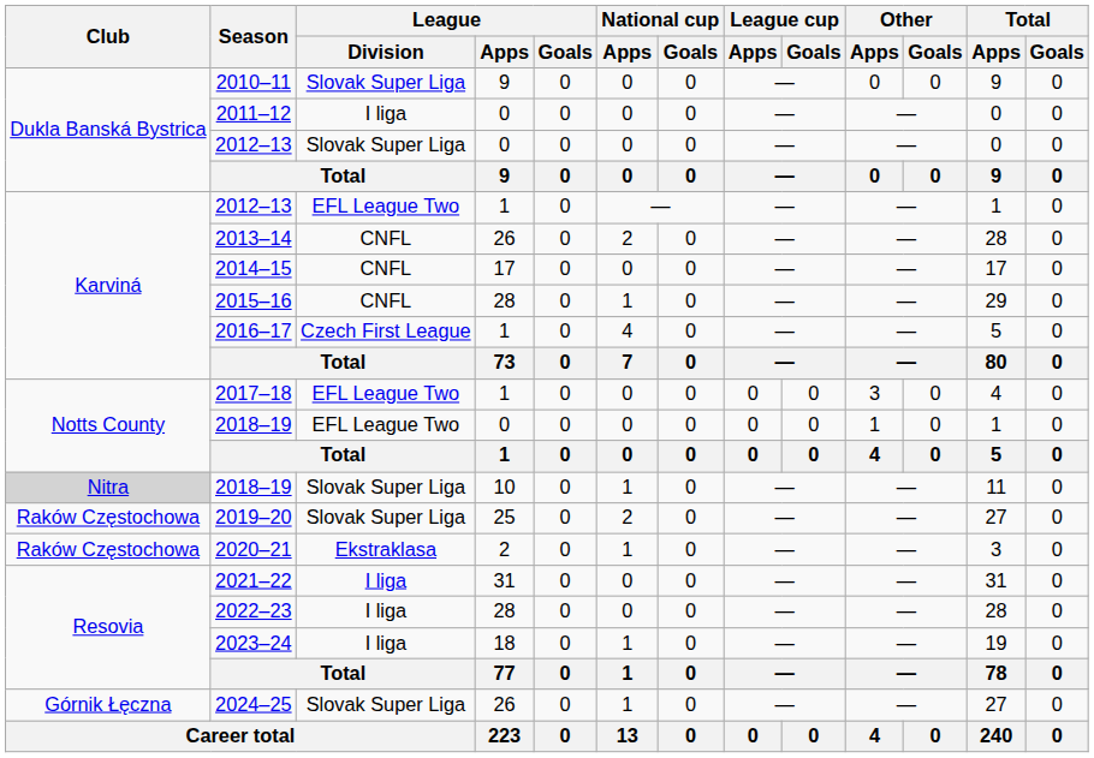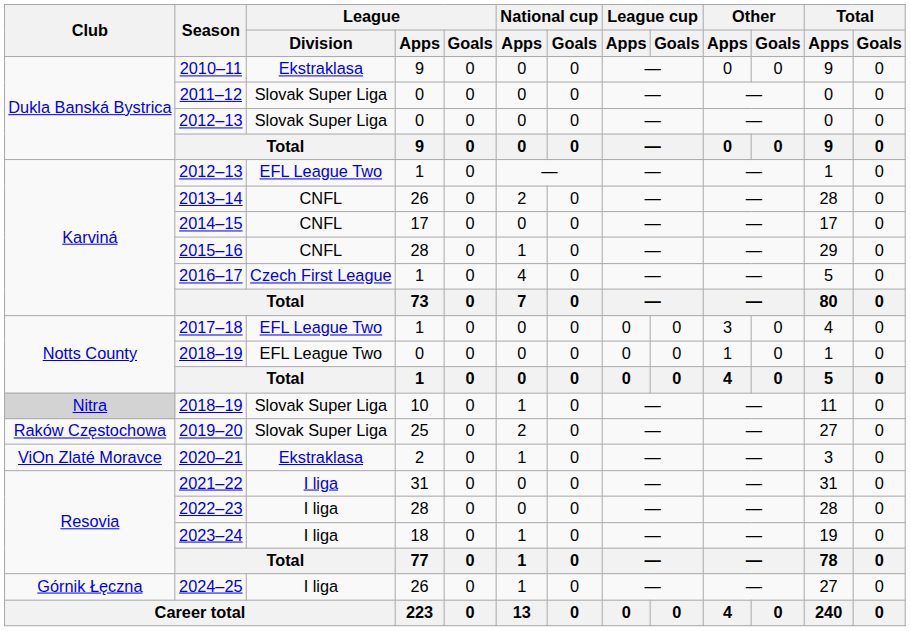2010–11 | League / Division: Slovak Super Liga -> Ekstraklasa
2011–12 | League / Division: I liga -> Slovak Super Liga
2020–21 | Club: Raków Częstochowa -> ViOn Zlaté Moravce
2024–25 | League / Division: Slovak Super Liga -> I liga
